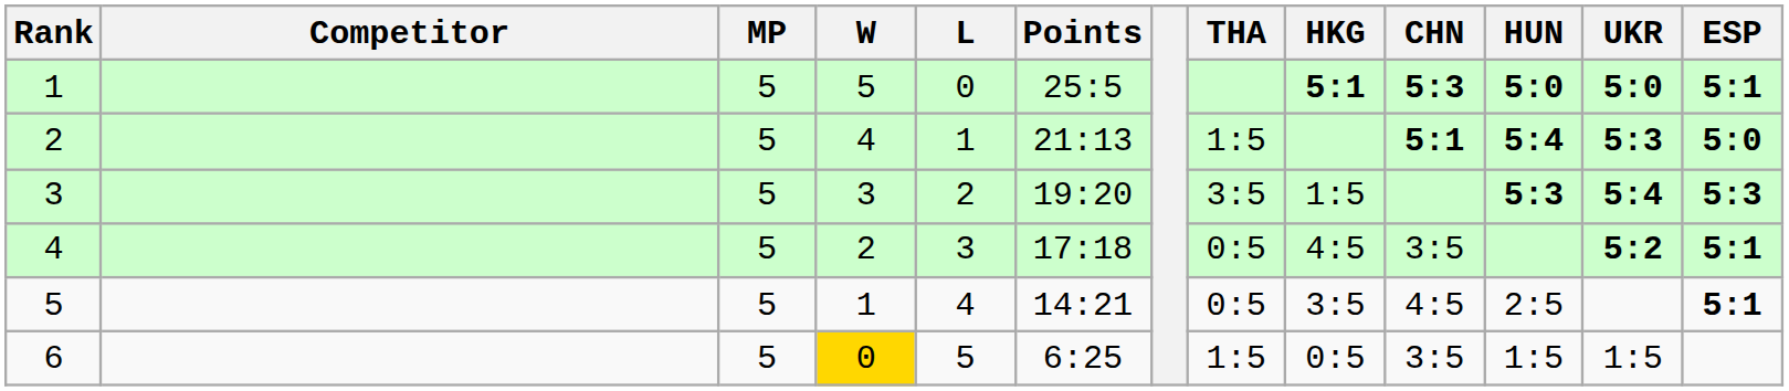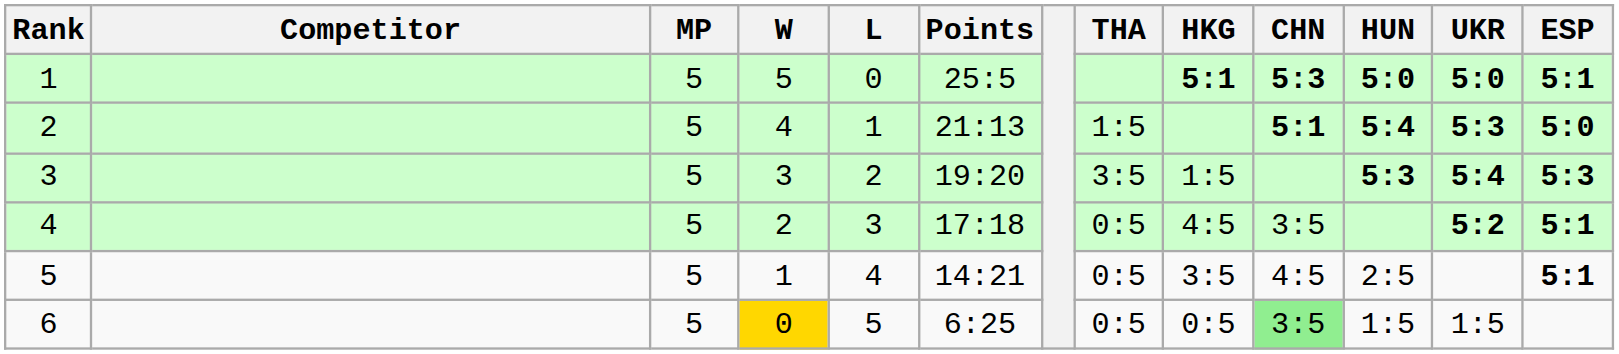6 | THA: 1:5 -> 0:5
6 | CHN: no background -> lightgreen background
